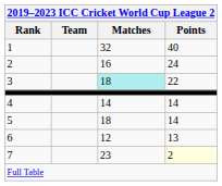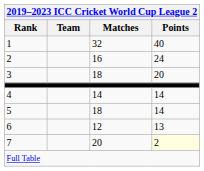3 | Matches: paleturquoise background -> no background
3 | Points: 22 -> 20
7 | Matches: 23 -> 20
